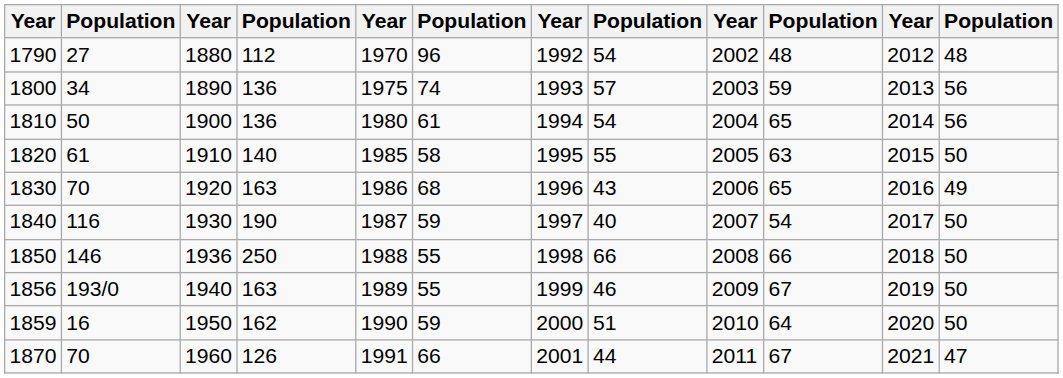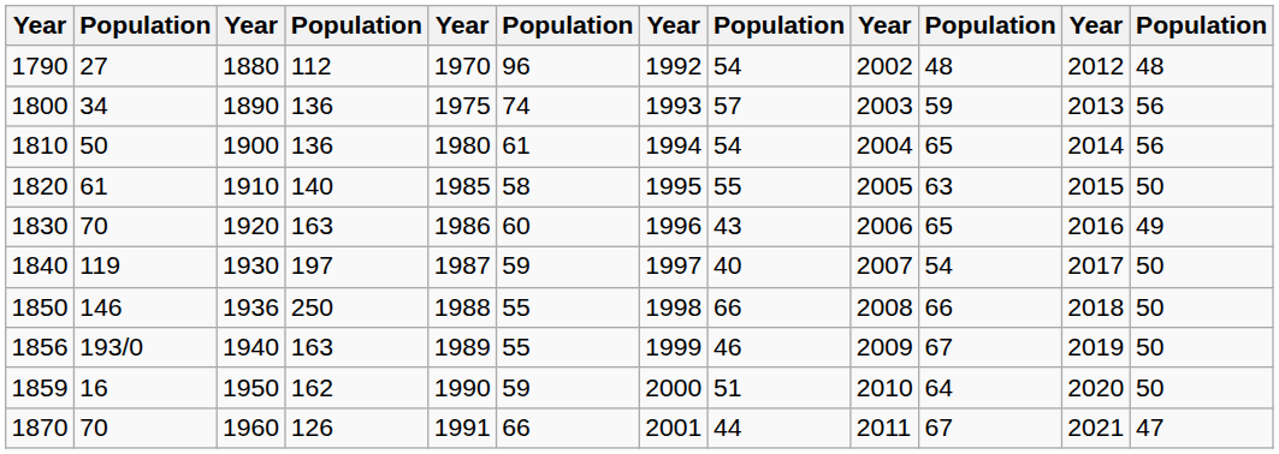1830 | column 6: 68 -> 60
1840 | column 2: 116 -> 119
1840 | column 4: 190 -> 197
